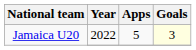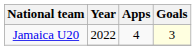Jamaica U20 / 2022 | Apps: 5 -> 4
